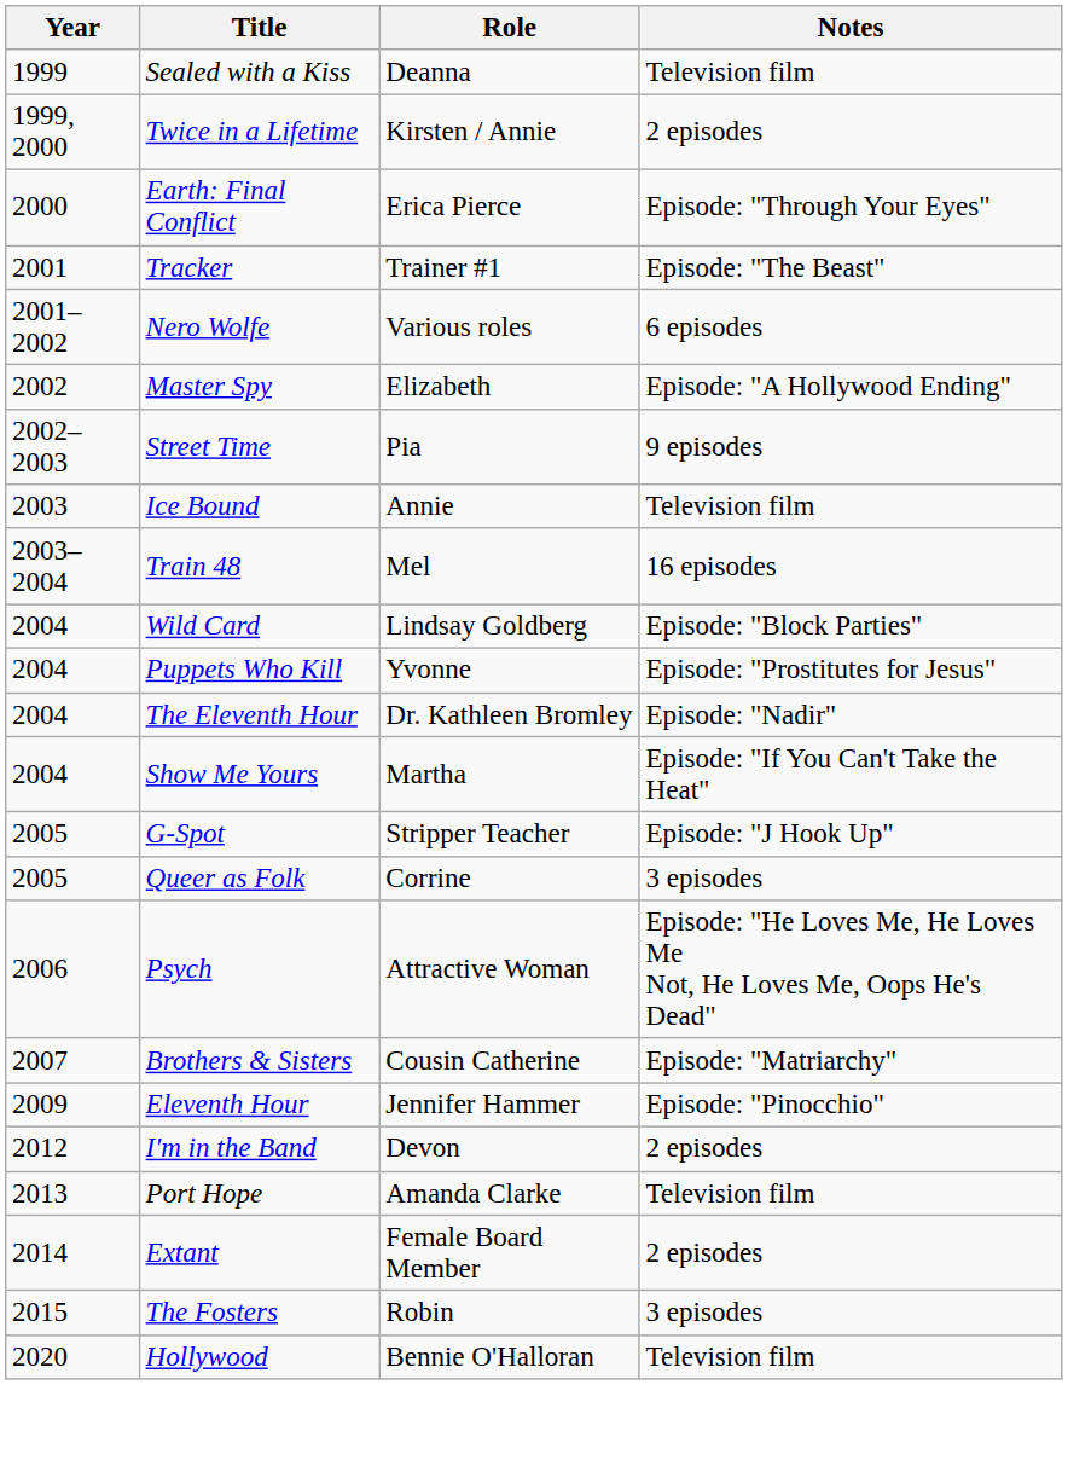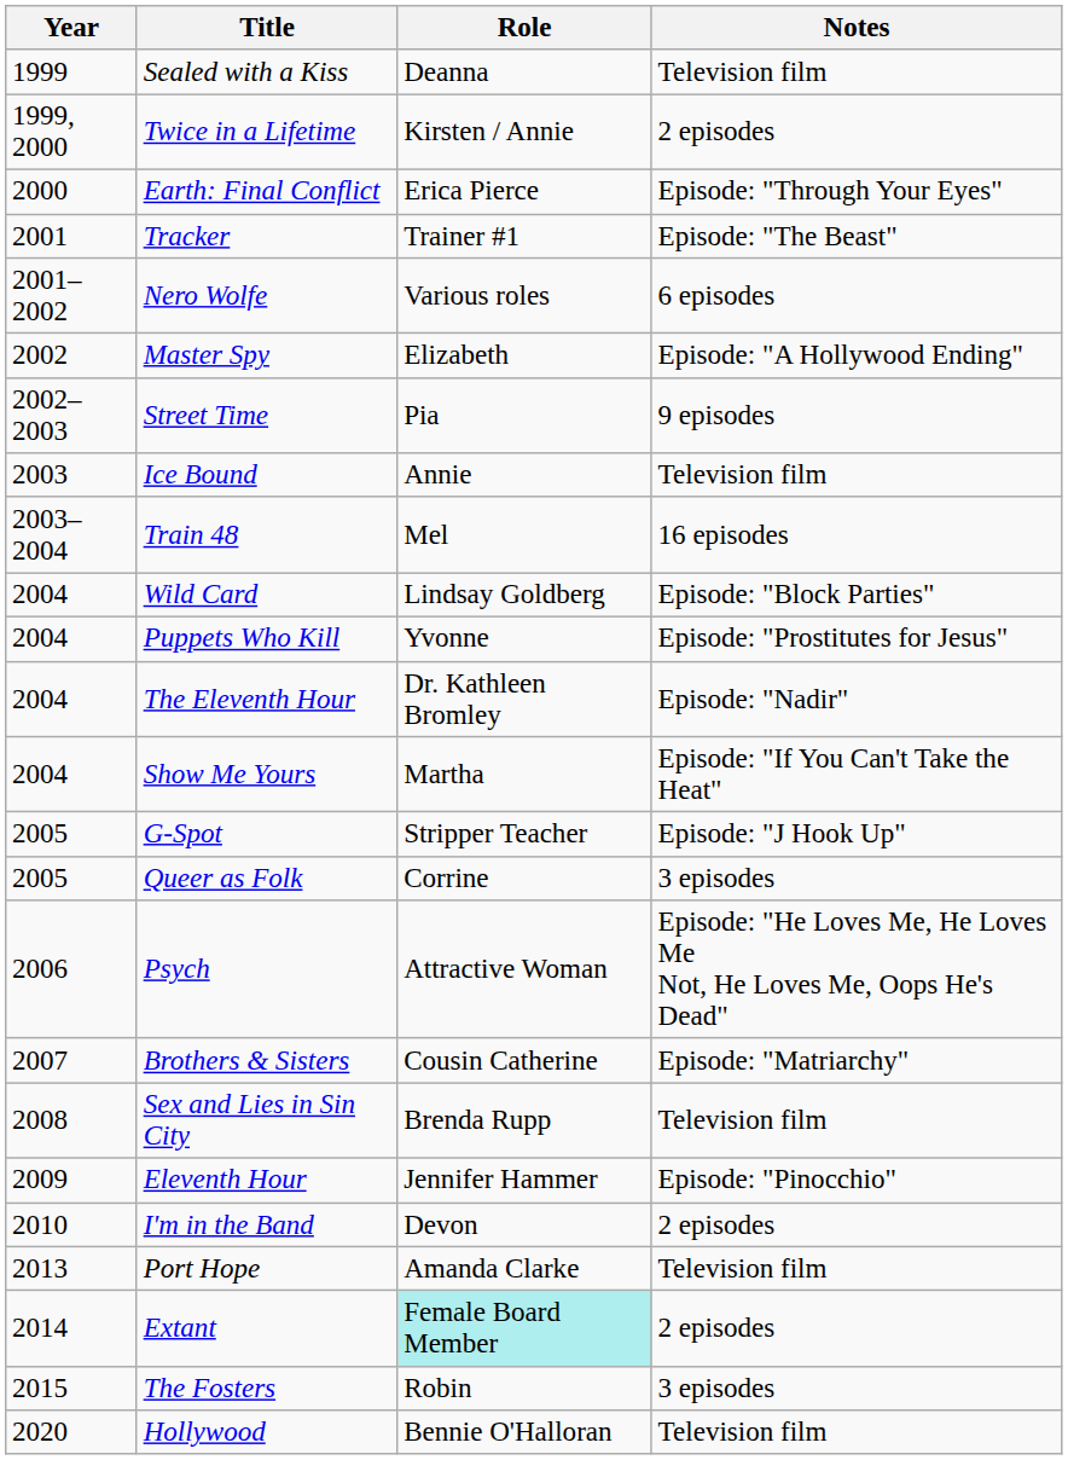+ row: 2008 | Sex and Lies in Sin City | Brenda Rupp | Television film
I'm in the Band | Year: 2012 -> 2010
Extant | Role: no background -> paleturquoise background
